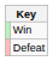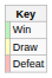+ row: Draw
